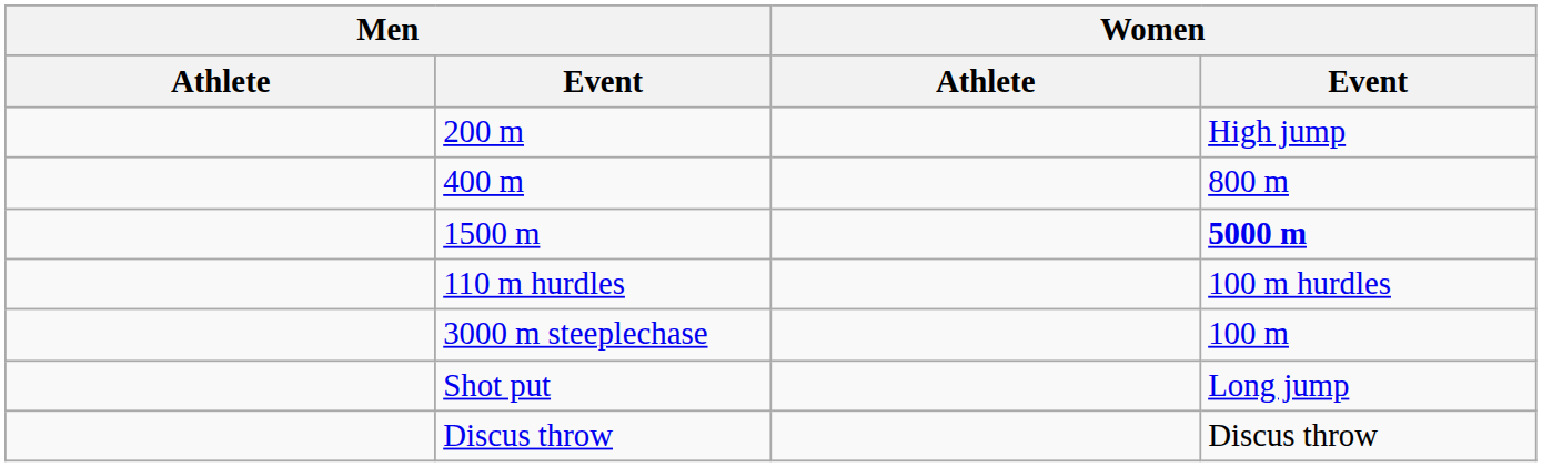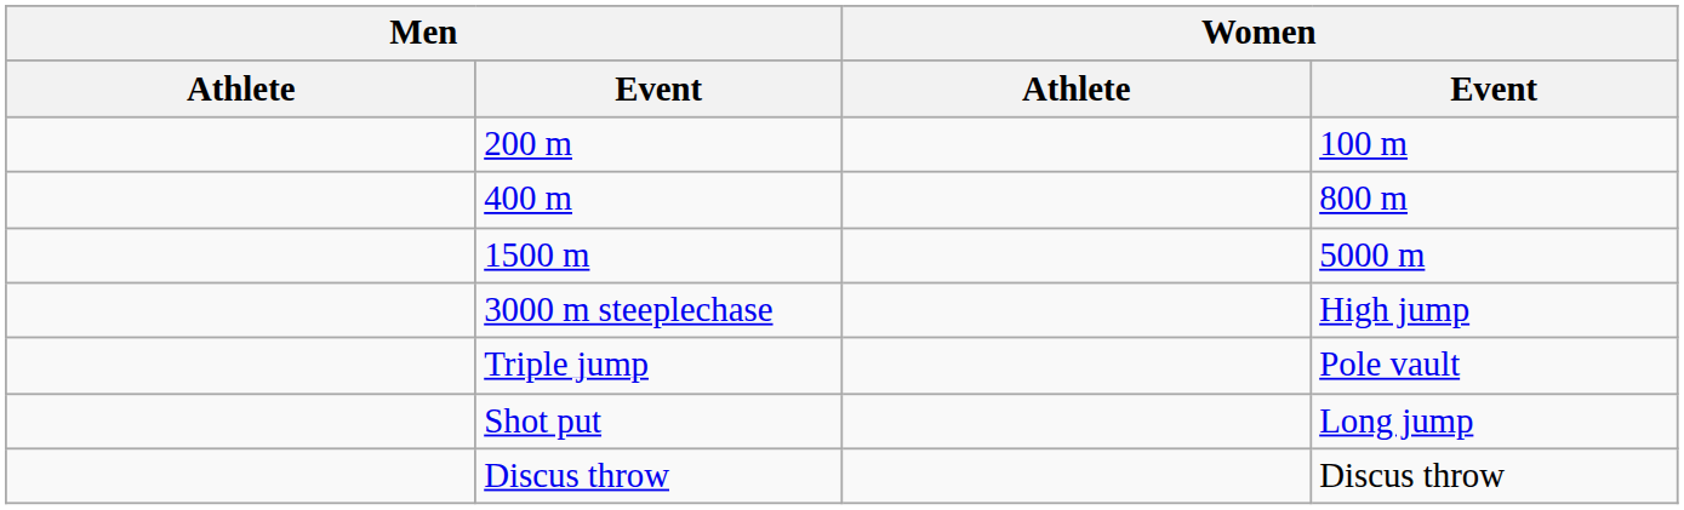200 m | Women / Event: High jump -> 100 m
1500 m | Women / Event: bold -> normal
- row: 110 m hurdles | 100 m hurdles
3000 m steeplechase | Women / Event: 100 m -> High jump
+ row: Triple jump | Pole vault
